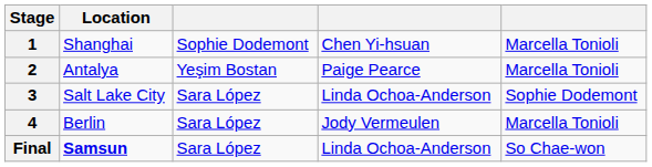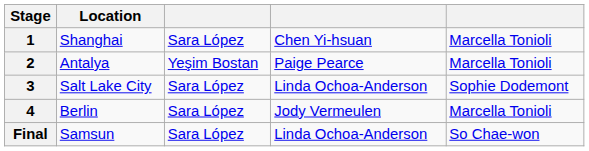1 | column 3: Sophie Dodemont -> Sara López
Final | Location: bold -> normal
